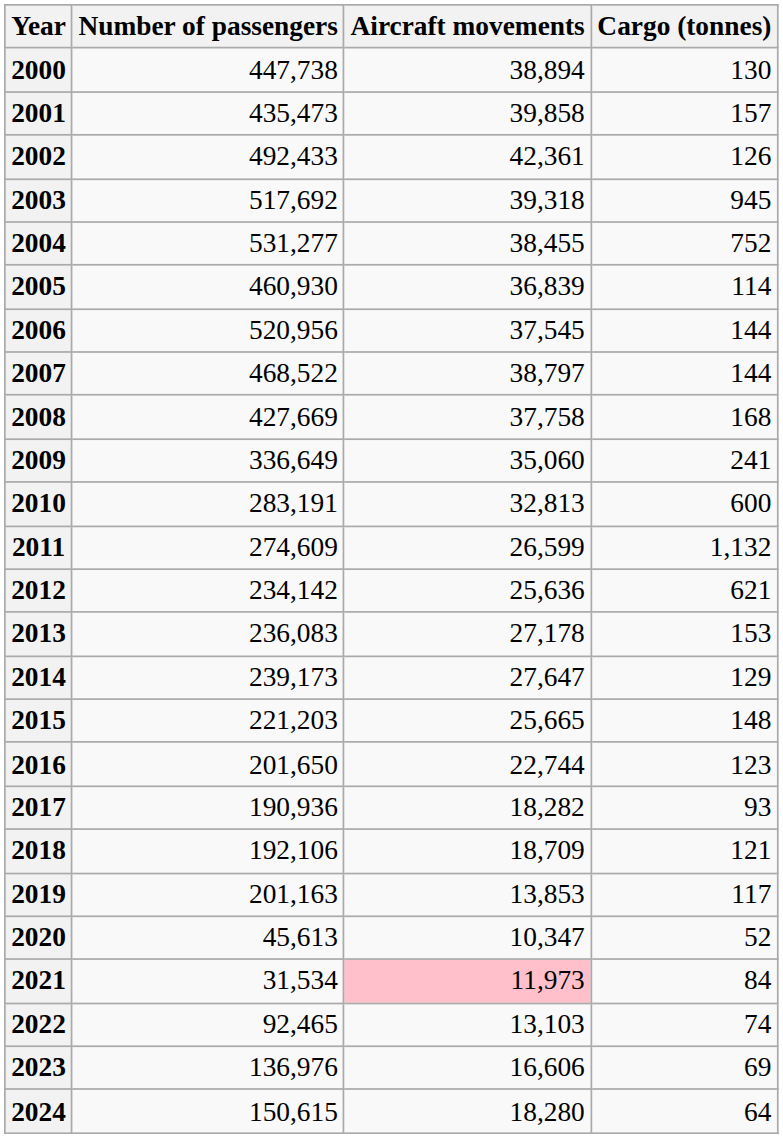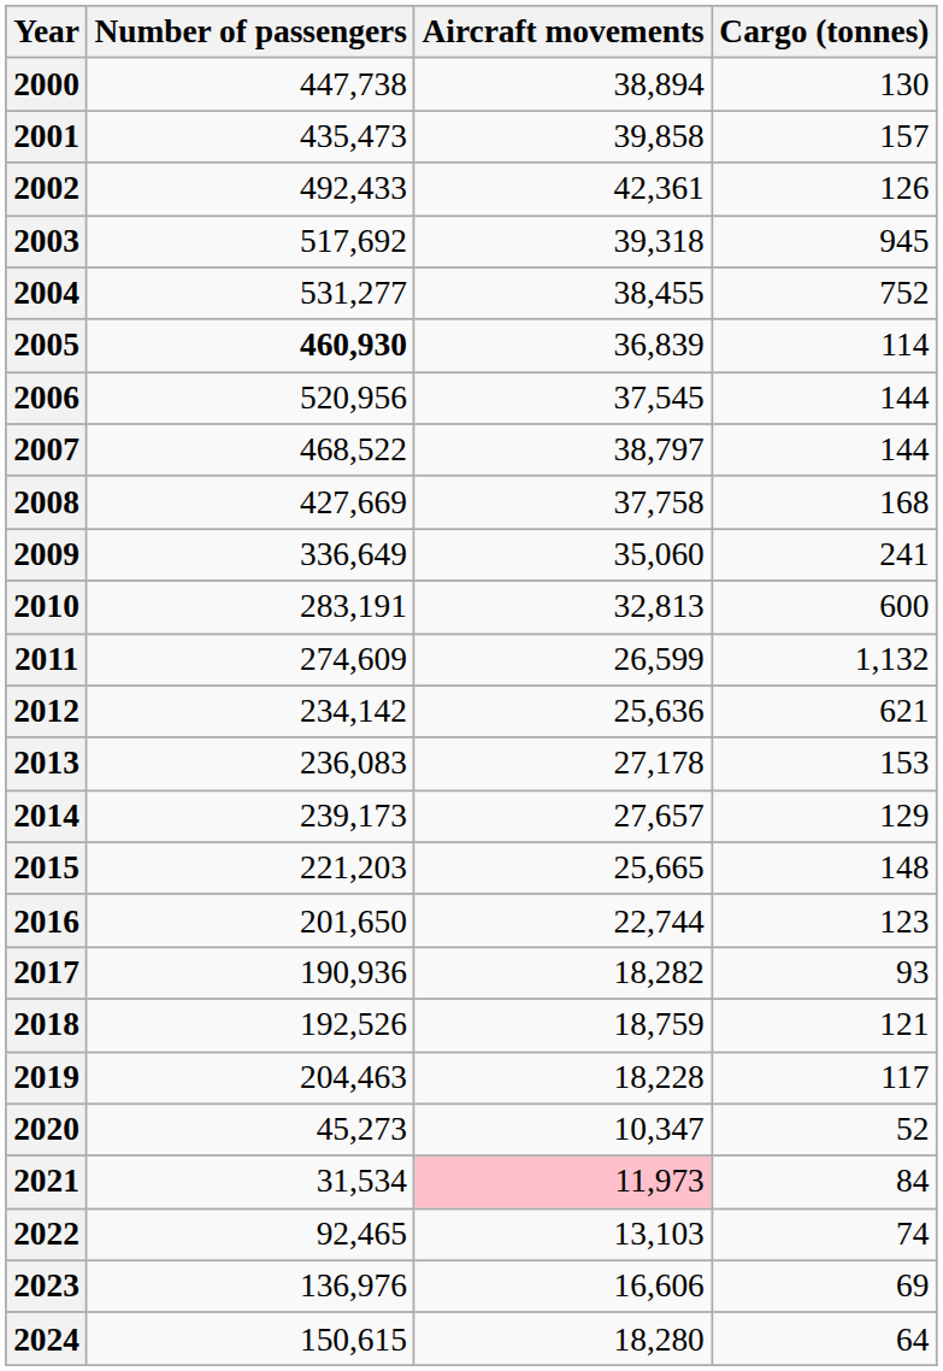2005 | Number of passengers: normal -> bold
2014 | Aircraft movements: 27,647 -> 27,657
2018 | Number of passengers: 192,106 -> 192,526
2018 | Aircraft movements: 18,709 -> 18,759
2019 | Number of passengers: 201,163 -> 204,463
2019 | Aircraft movements: 13,853 -> 18,228
2020 | Number of passengers: 45,613 -> 45,273
